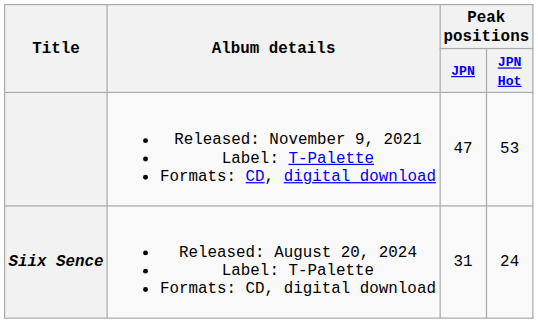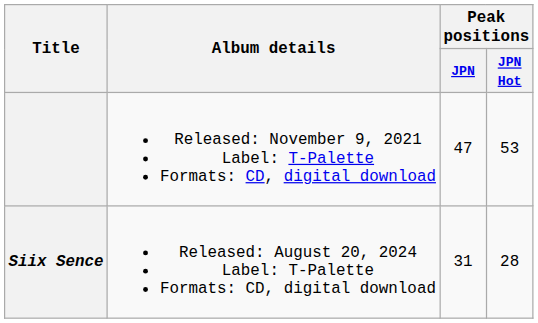Siix Sence | Peak positions / JPN Hot: 24 -> 28
